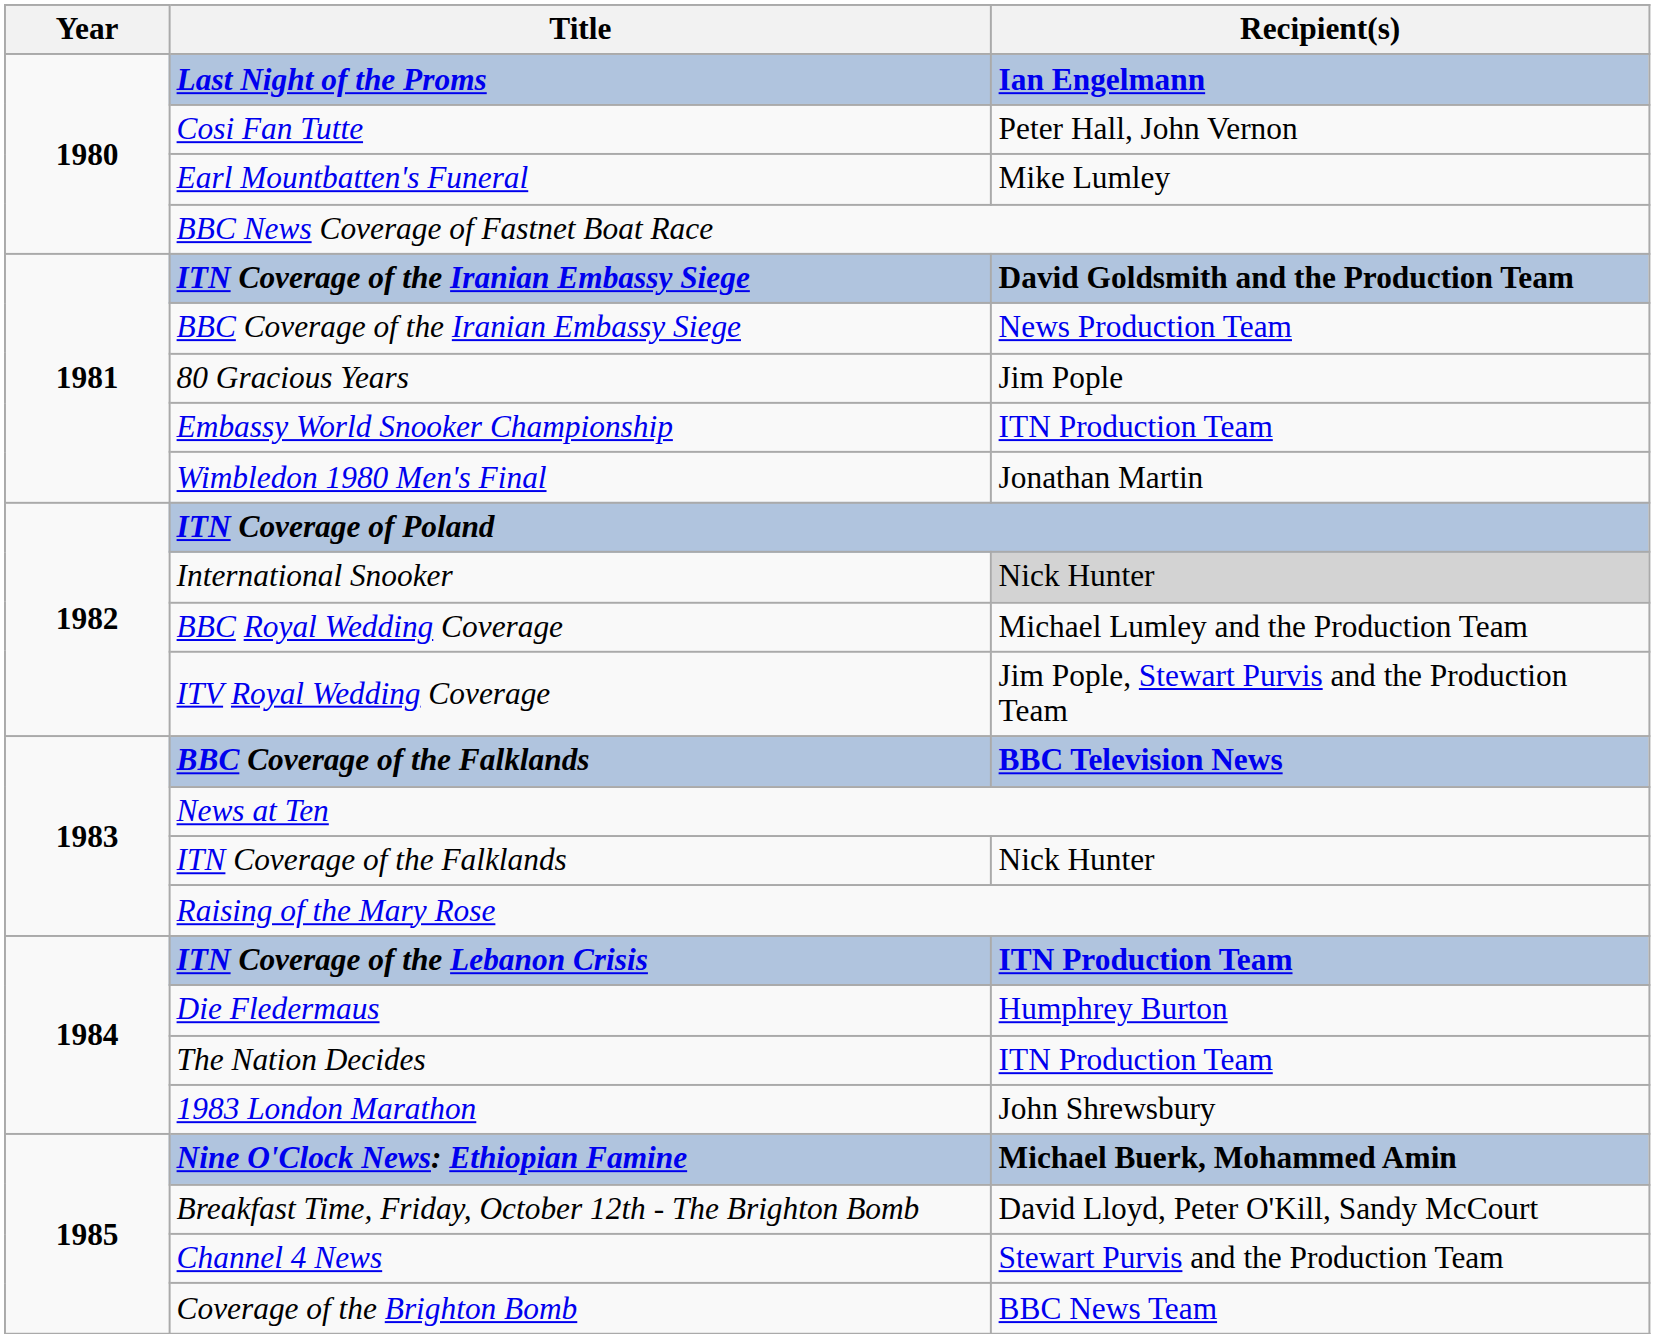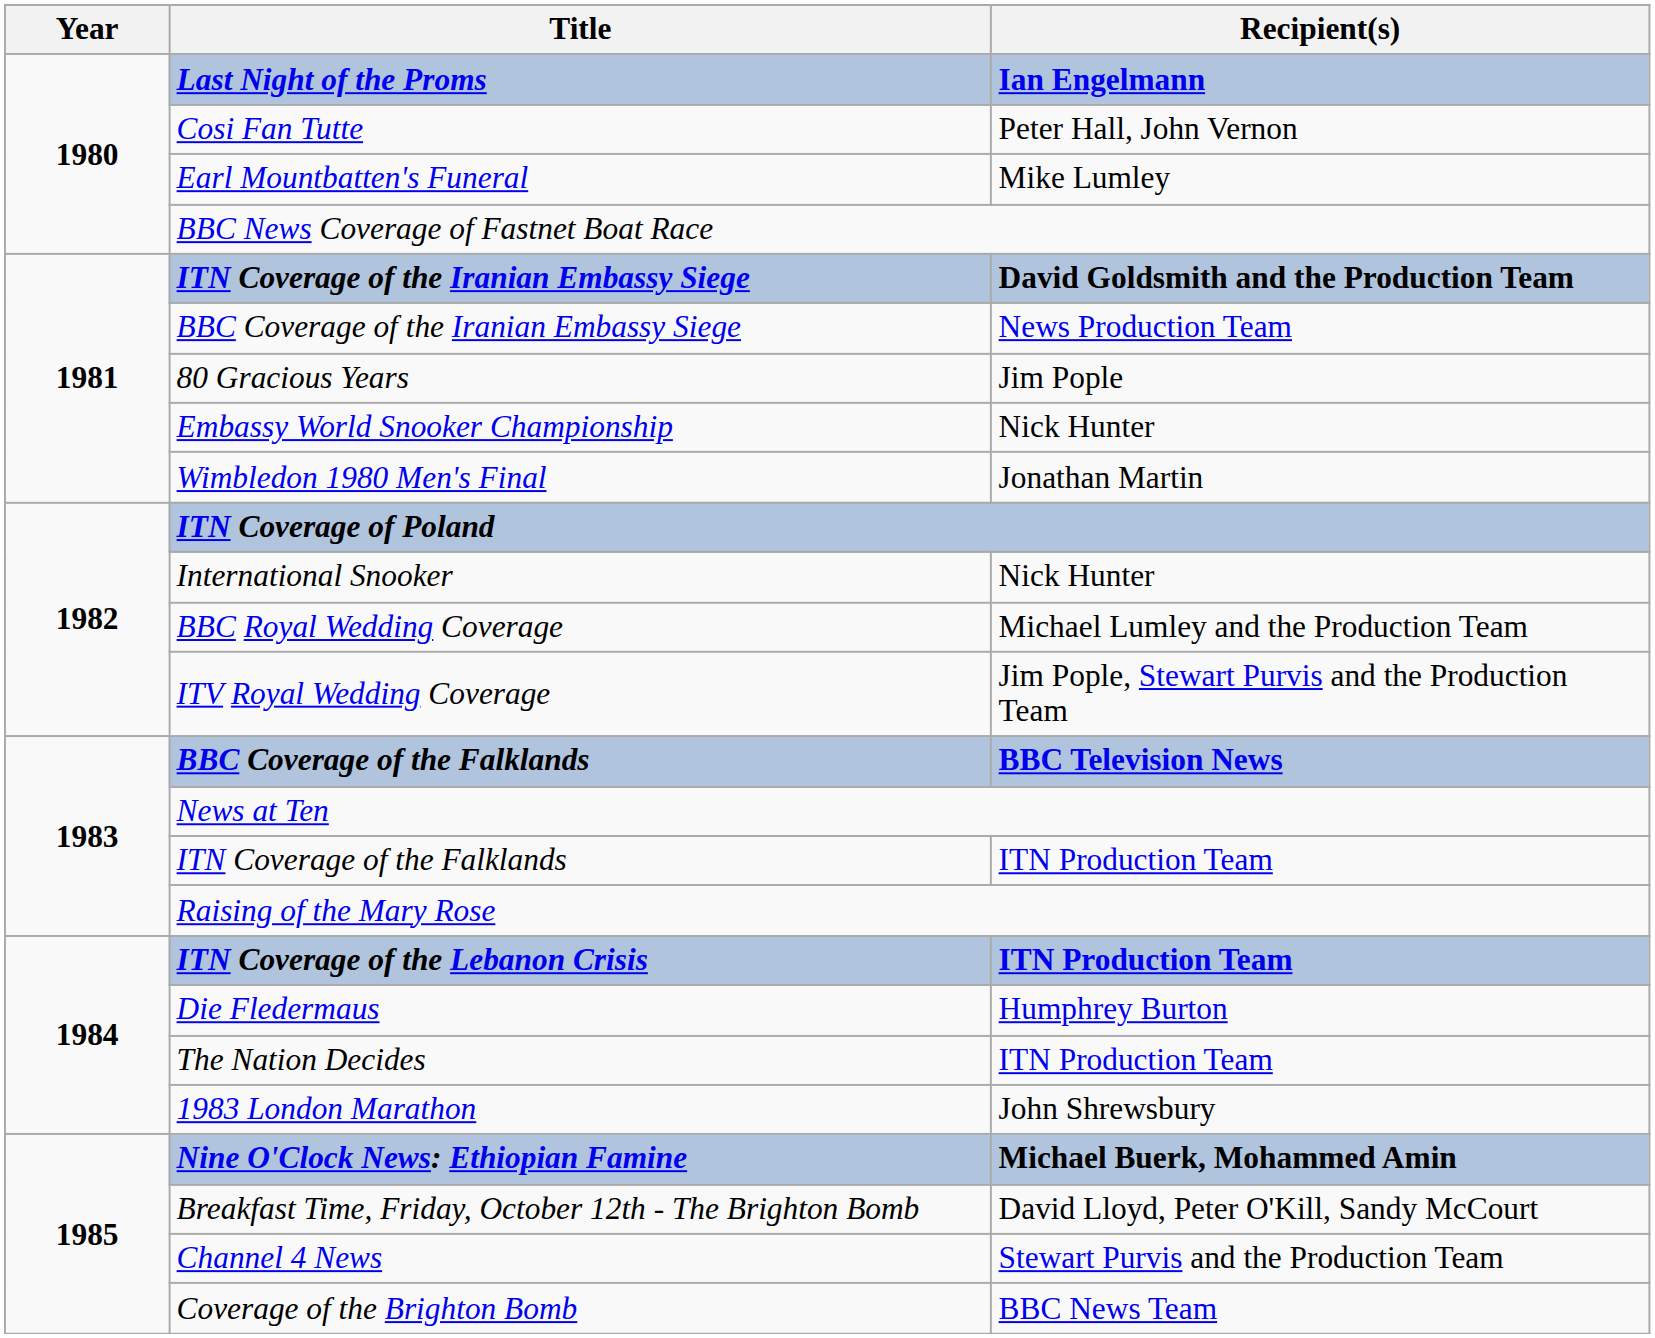Embassy World Snooker Championship | Recipient(s): ITN Production Team -> Nick Hunter
International Snooker | Recipient(s): lightgrey background -> no background
ITN Coverage of the Falklands | Recipient(s): Nick Hunter -> ITN Production Team
